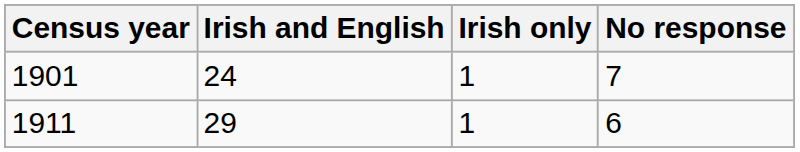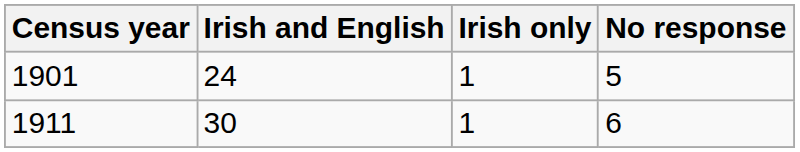1901 | No response: 7 -> 5
1911 | Irish and English: 29 -> 30
